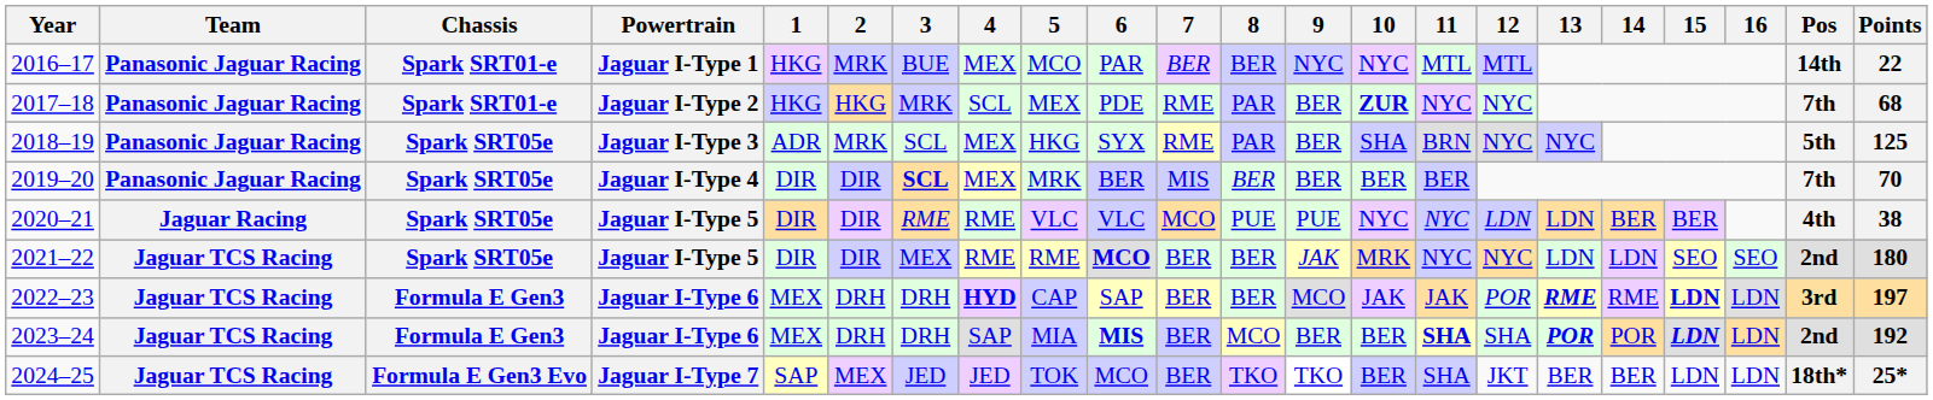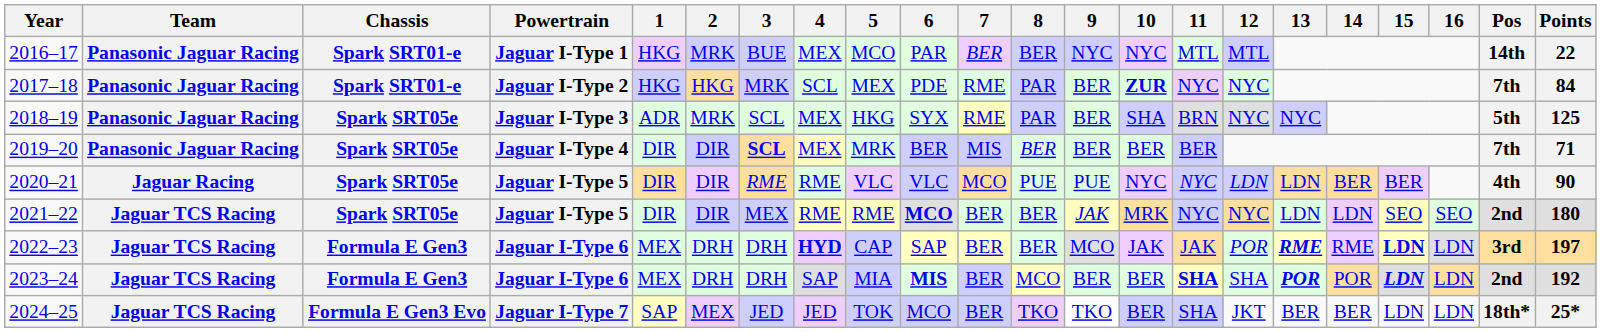2017–18 | Points: 68 -> 84
2019–20 | Points: 70 -> 71
2020–21 | Points: 38 -> 90
